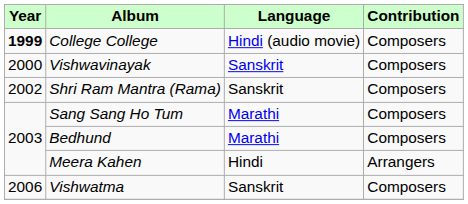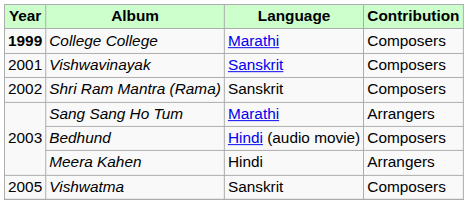College College | Language: Hindi (audio movie) -> Marathi
Vishwavinayak | Year: 2000 -> 2001
Sang Sang Ho Tum | Contribution: Composers -> Arrangers
Bedhund | Language: Marathi -> Hindi (audio movie)
Vishwatma | Year: 2006 -> 2005
